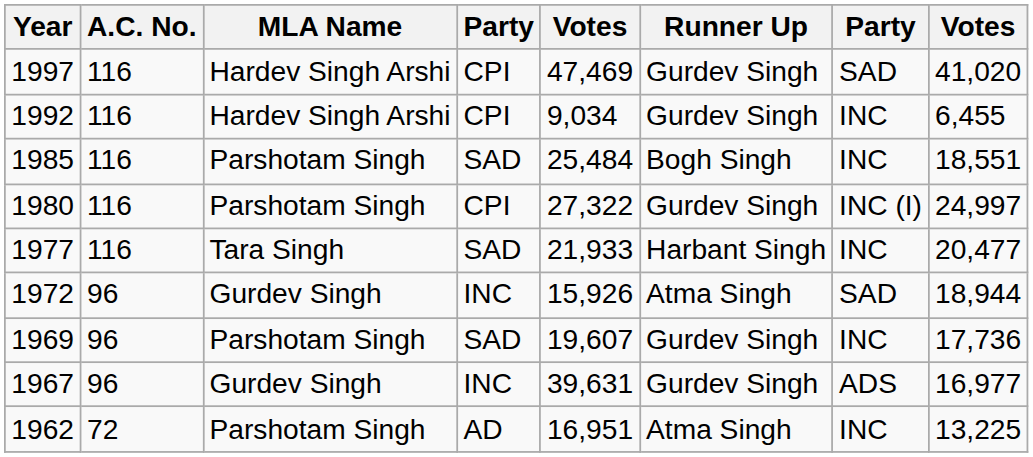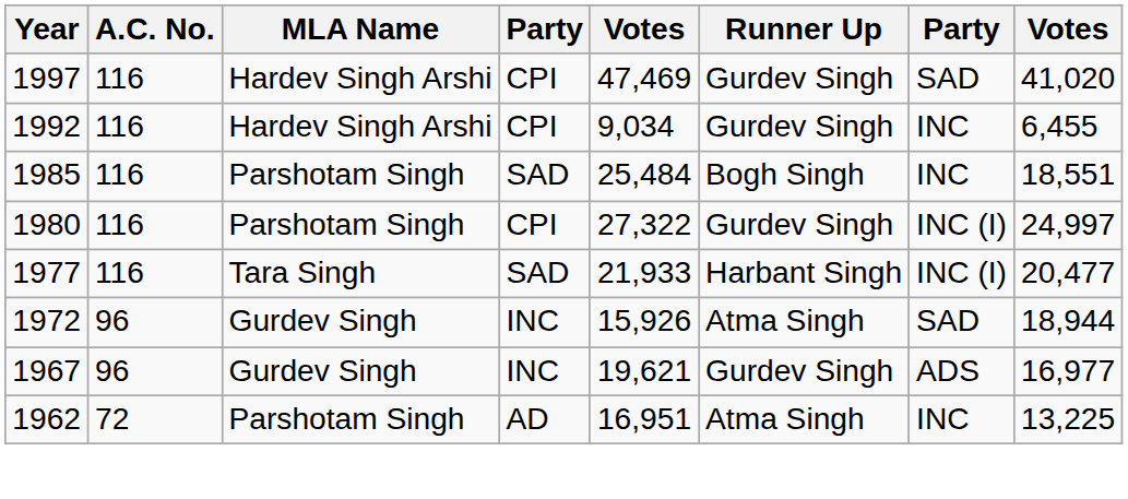1977 | column 7: INC -> INC (I)
- row: 1969 | 96 | Parshotam Singh | SAD | 19,607 | Gurdev Singh | INC | 17,736
1967 | column 5: 39,631 -> 19,621
